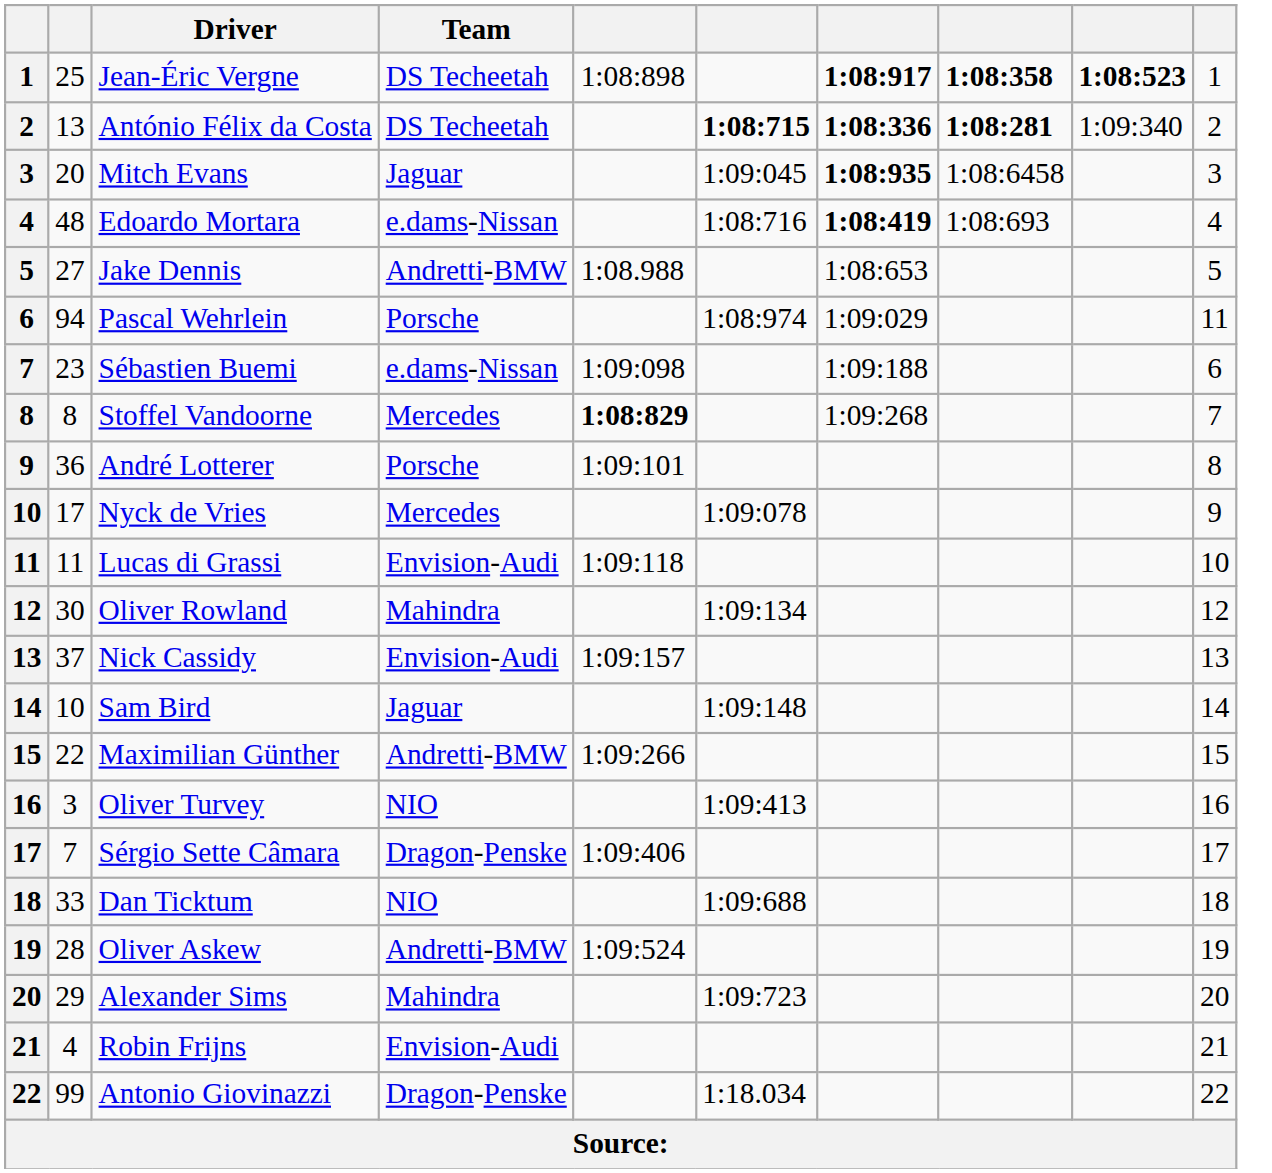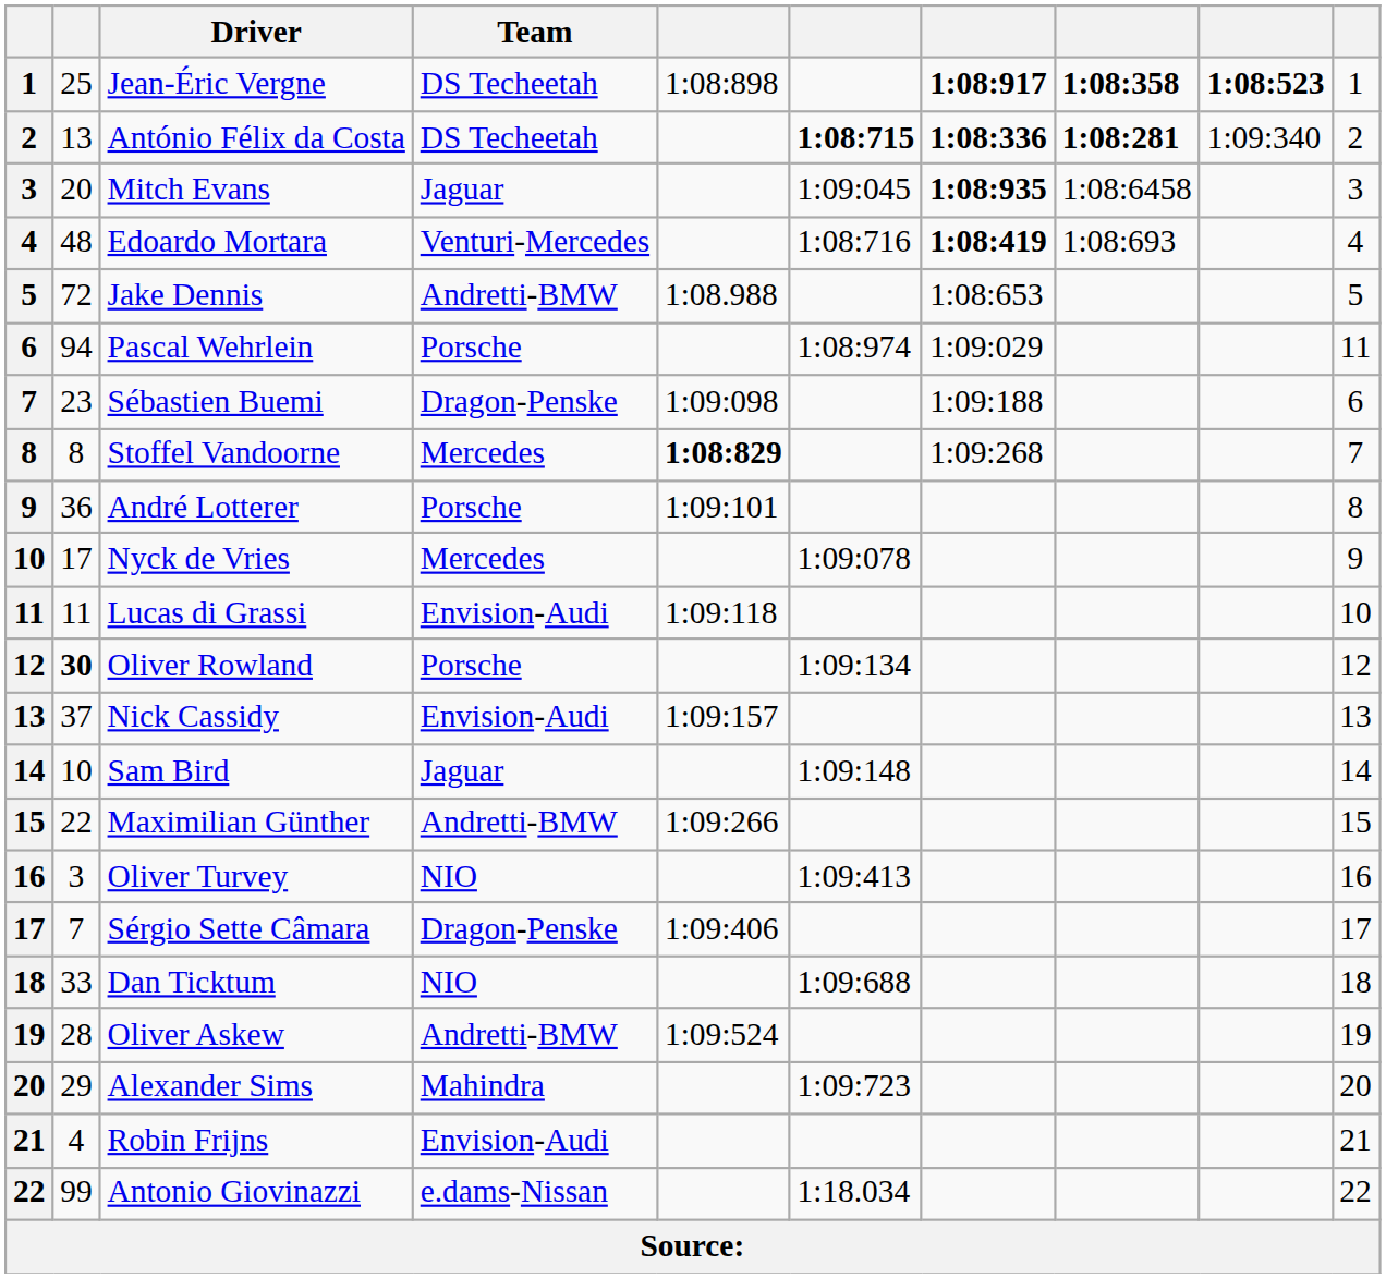Edoardo Mortara | Team: e.dams-Nissan -> Venturi-Mercedes
Jake Dennis | column 2: 27 -> 72
Sébastien Buemi | Team: e.dams-Nissan -> Dragon-Penske
Oliver Rowland | column 2: normal -> bold
Oliver Rowland | Team: Mahindra -> Porsche
Antonio Giovinazzi | Team: Dragon-Penske -> e.dams-Nissan
